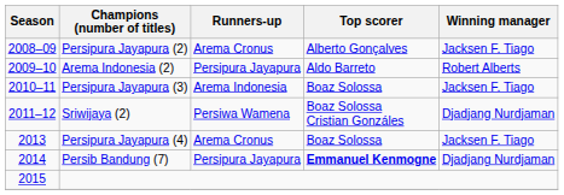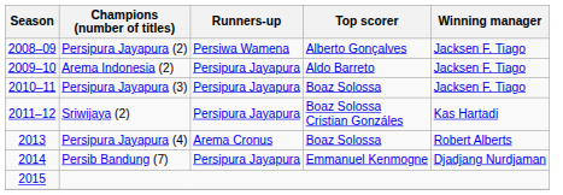Persipura Jayapura (2) | Runners-up: Arema Cronus -> Persiwa Wamena
Arema Indonesia (2) | Winning manager: Robert Alberts -> Jacksen F. Tiago
Persipura Jayapura (3) | Runners-up: Arema Indonesia -> Persipura Jayapura
Sriwijaya (2) | Runners-up: Persiwa Wamena -> Persipura Jayapura
Sriwijaya (2) | Winning manager: Djadjang Nurdjaman -> Kas Hartadi
Persipura Jayapura (4) | Winning manager: Jacksen F. Tiago -> Robert Alberts
Persib Bandung (7) | Top scorer: bold -> normal
